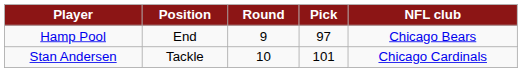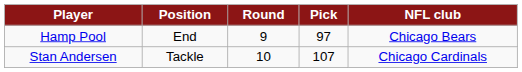Stan Andersen | Pick: 101 -> 107
